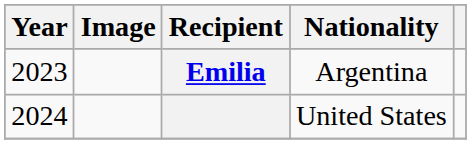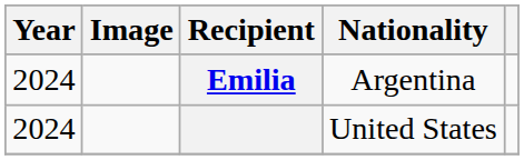Emilia | Year: 2023 -> 2024
